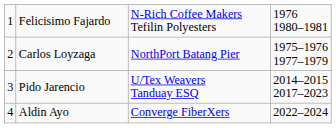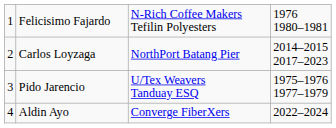Carlos Loyzaga | column 4: 1975–1976 1977–1979 -> 2014–2015 2017–2023
Pido Jarencio | column 4: 2014–2015 2017–2023 -> 1975–1976 1977–1979
